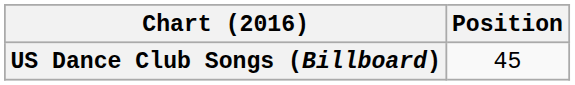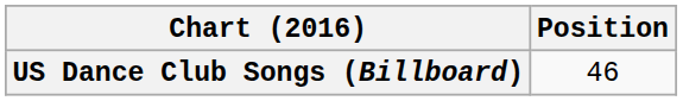US Dance Club Songs (Billboard) | Position: 45 -> 46
